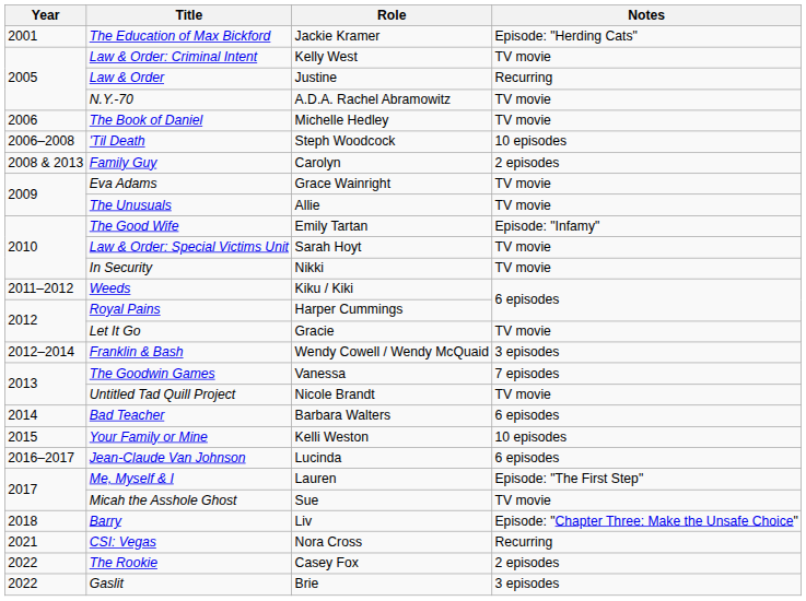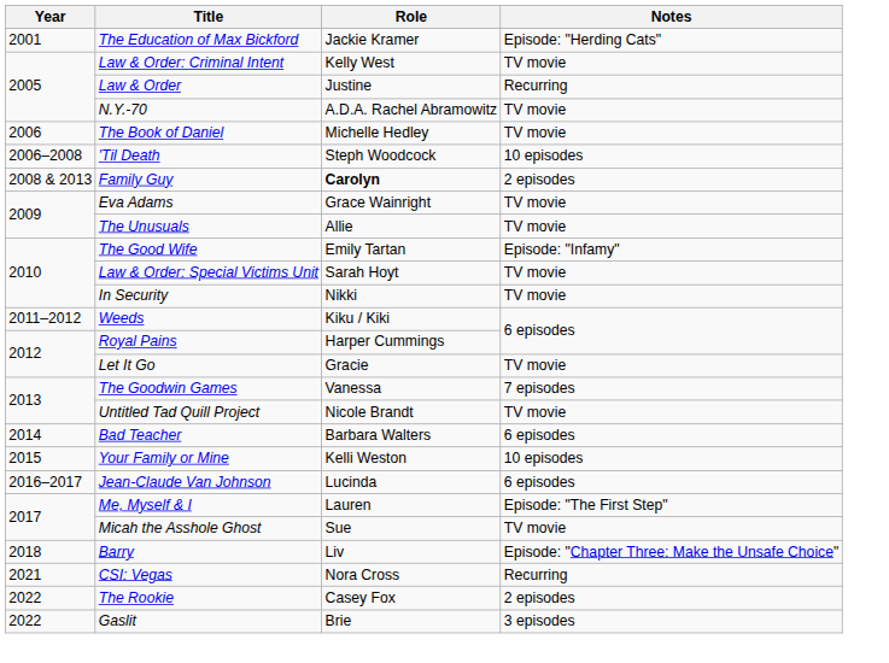Family Guy | Role: normal -> bold
- row: 2012–2014 | Franklin & Bash | Wendy Cowell / Wendy McQuaid | 3 episodes
